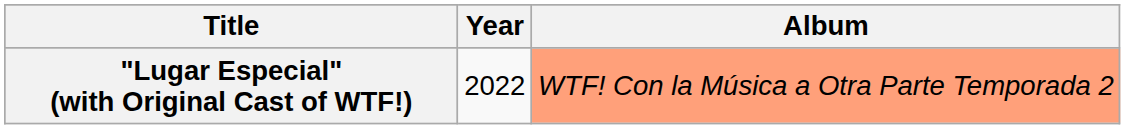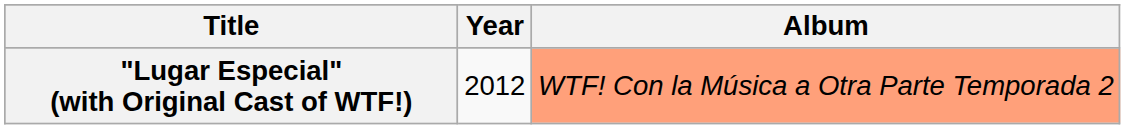"Lugar Especial" (with Original Cast of WTF!) | Year: 2022 -> 2012
